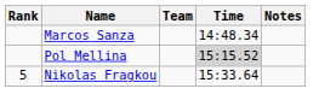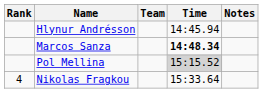+ row: Hlynur Andrésson | 14:45.94
Marcos Sanza | Time: normal -> bold
Nikolas Fragkou | Rank: 5 -> 4
